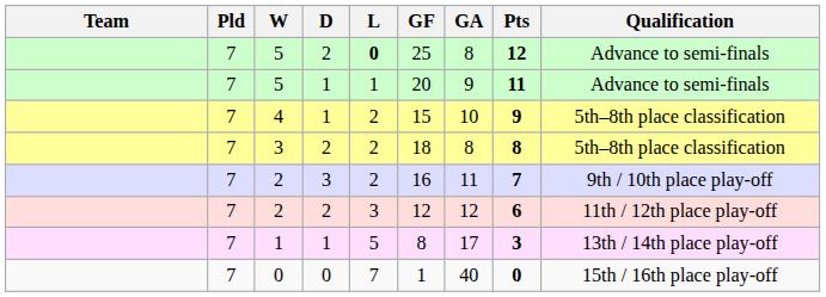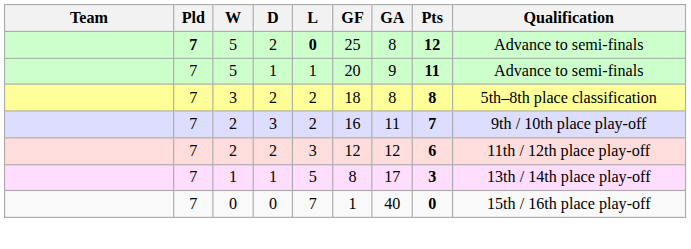5 / 2 | Pld: normal -> bold
- row: 7 | 4 | 1 | 2 | 15 | 10 | 9 | 5th–8th place classification
